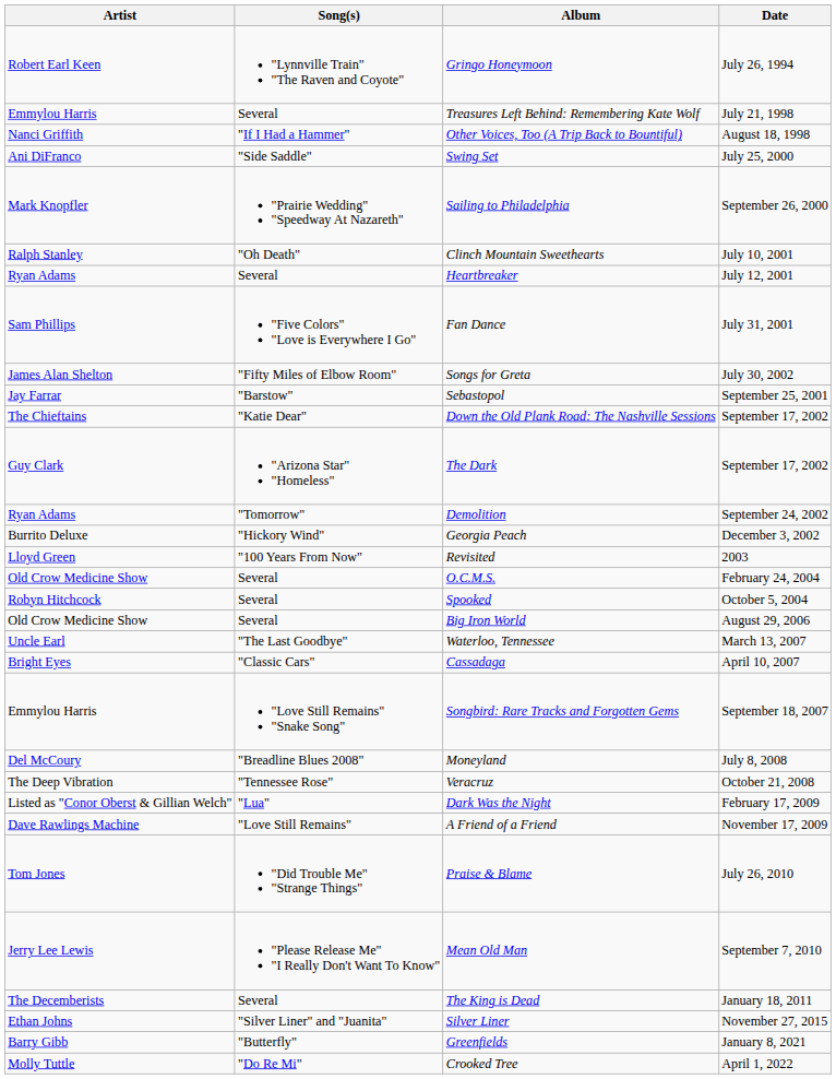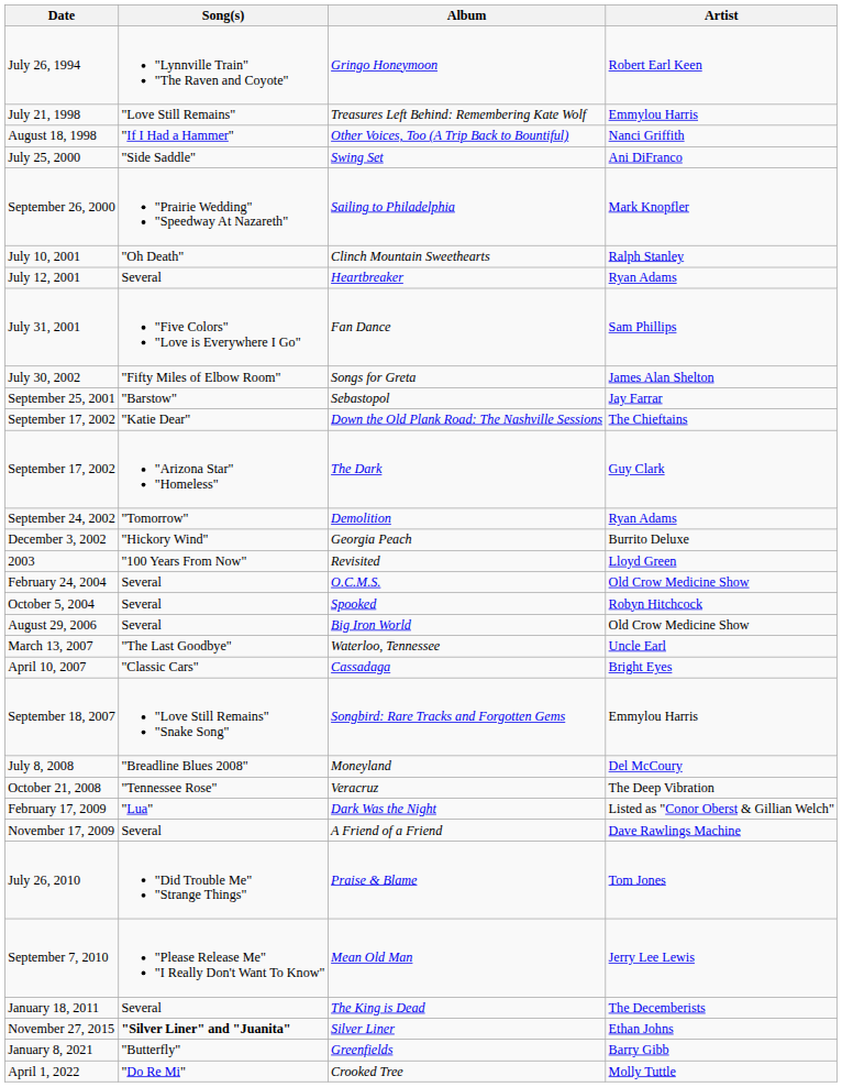columns swapped: Date <-> Artist
Treasures Left Behind: Remembering Kate Wolf | Song(s): Several -> "Love Still Remains"
A Friend of a Friend | Song(s): "Love Still Remains" -> Several
Silver Liner | Song(s): normal -> bold
